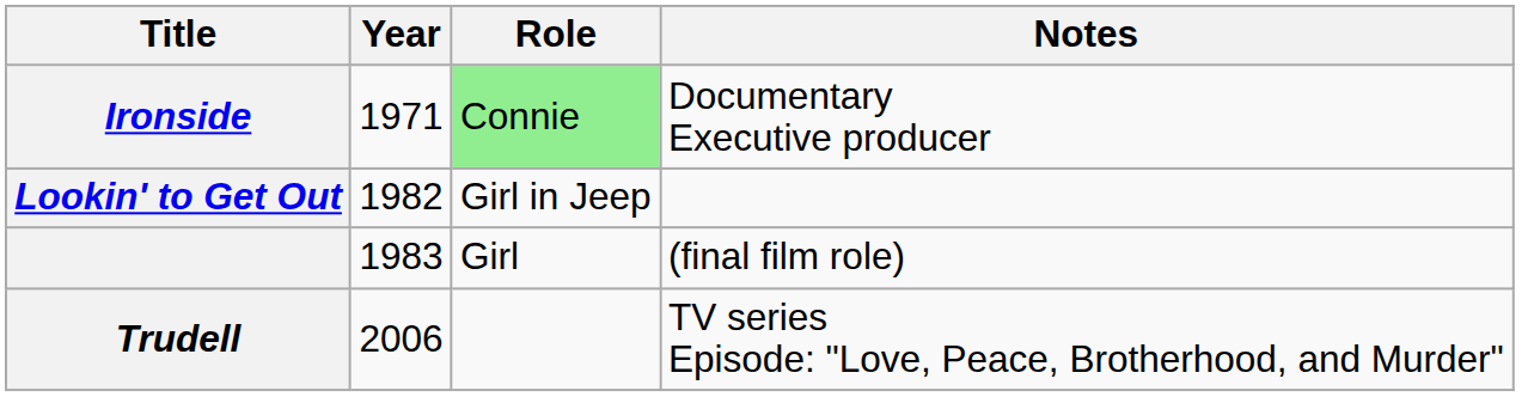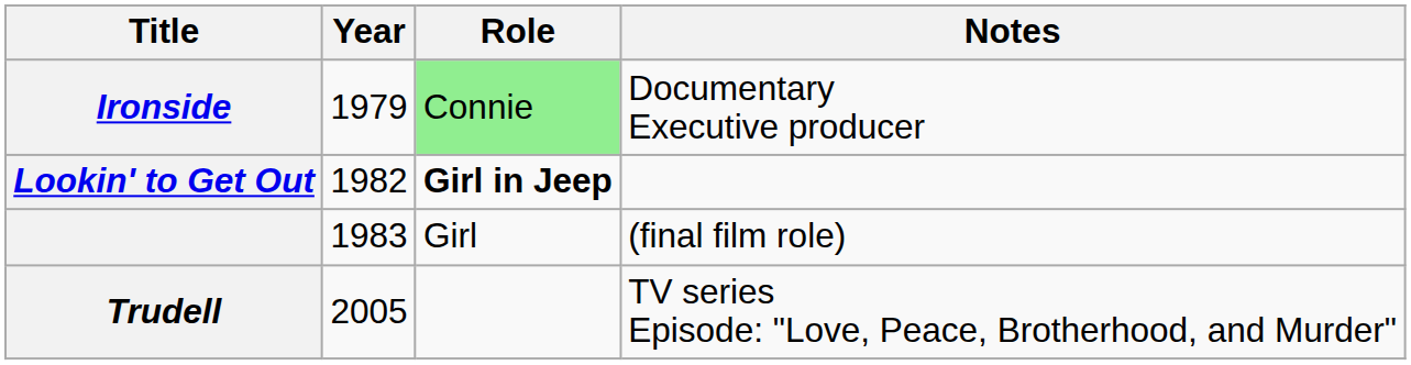Ironside | Year: 1971 -> 1979
Lookin' to Get Out | Role: normal -> bold
Trudell | Year: 2006 -> 2005
